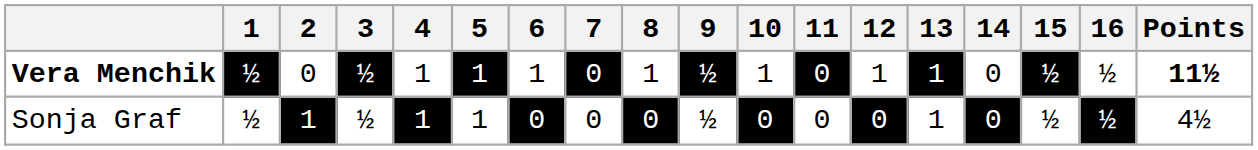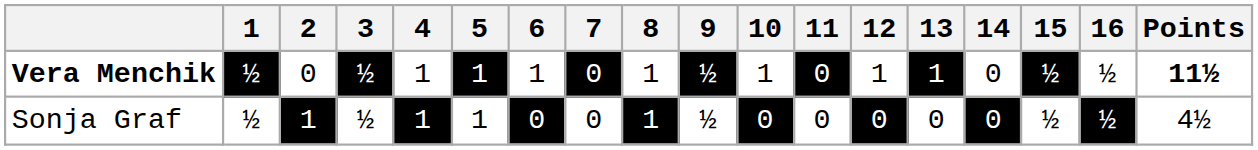Sonja Graf | 8: 0 -> 1
Sonja Graf | 13: 1 -> 0
